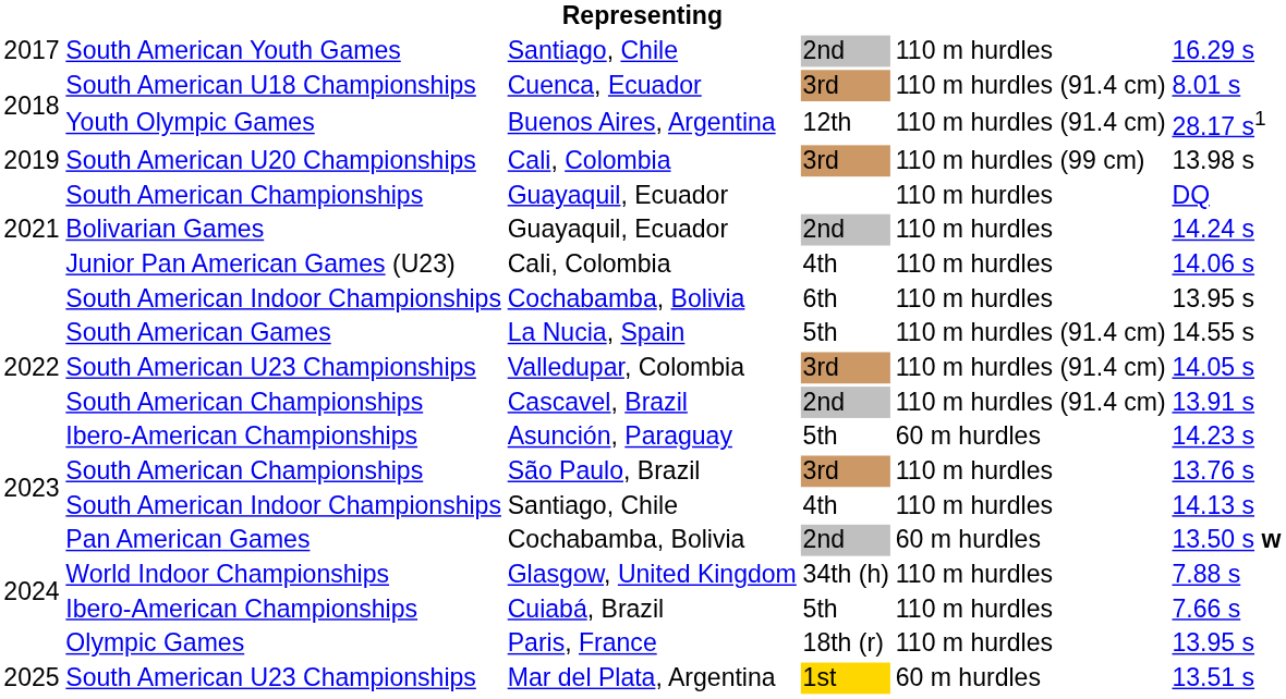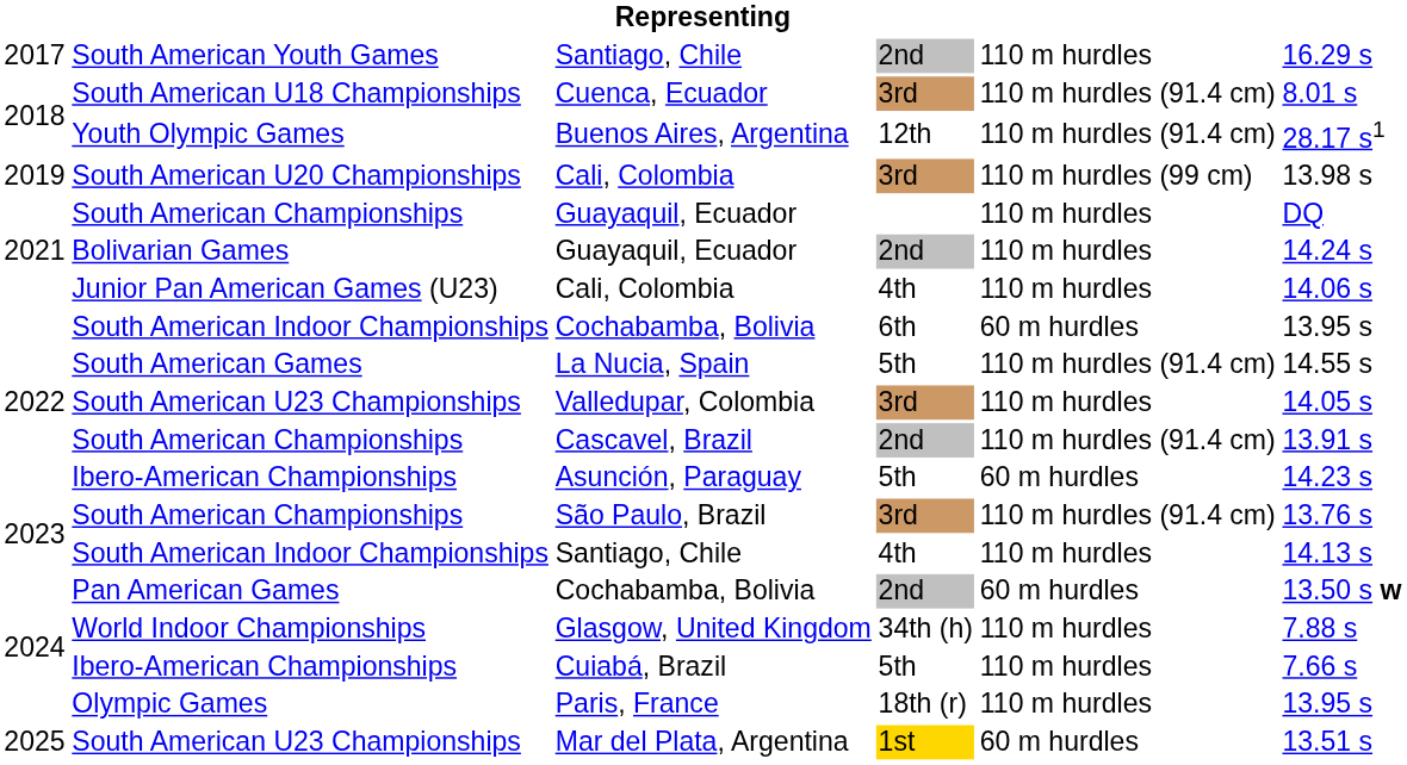Cochabamba, Bolivia / 6th | column 5: 110 m hurdles -> 60 m hurdles
Valledupar, Colombia | column 5: 110 m hurdles (91.4 cm) -> 110 m hurdles
São Paulo, Brazil | column 5: 110 m hurdles -> 110 m hurdles (91.4 cm)
